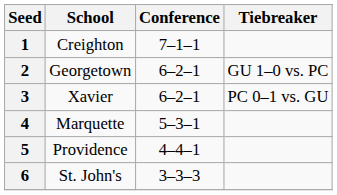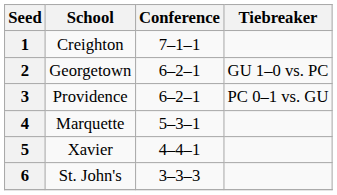3 | School: Xavier -> Providence
5 | School: Providence -> Xavier
